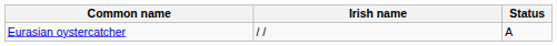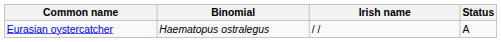+ column: Binomial | Haematopus ostralegus
